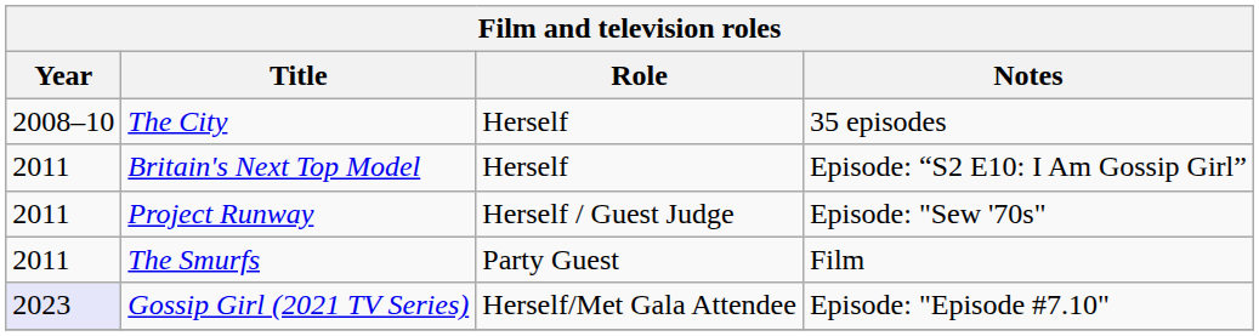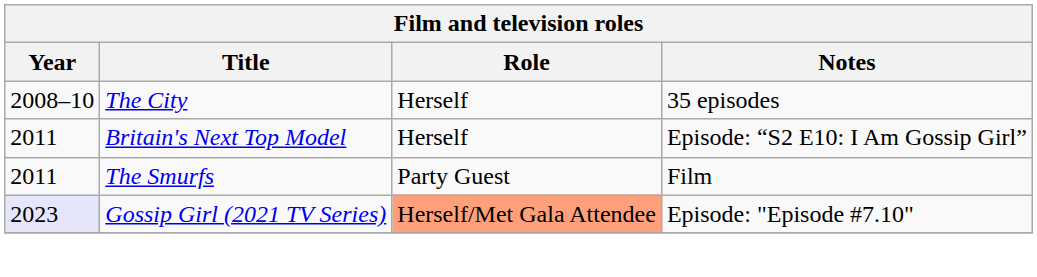- row: 2011 | Project Runway | Herself / Guest Judge | Episode: "Sew '70s"
Gossip Girl (2021 TV Series) | Role: no background -> lightsalmon background
